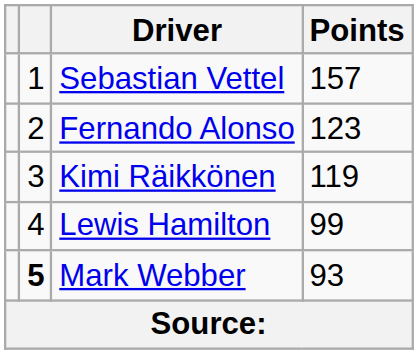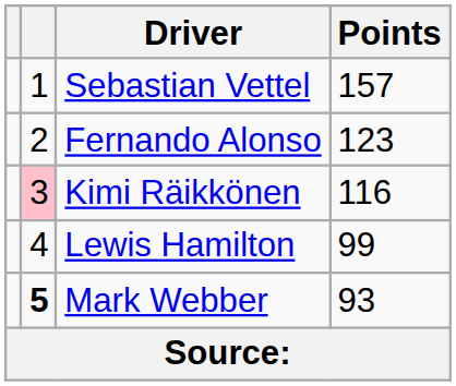Kimi Räikkönen | column 2: no background -> pink background
Kimi Räikkönen | Points: 119 -> 116
